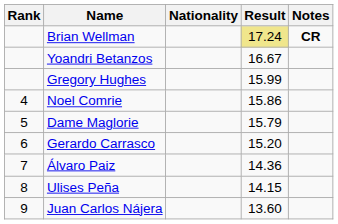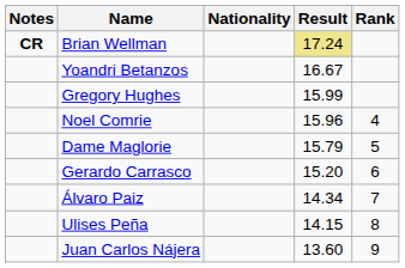columns swapped: Rank <-> Notes
Noel Comrie | Result: 15.86 -> 15.96
Álvaro Paiz | Result: 14.36 -> 14.34
